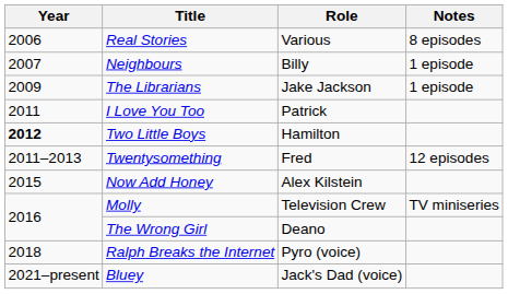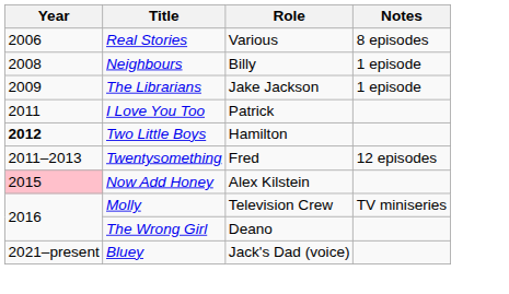Neighbours | Year: 2007 -> 2008
Now Add Honey | Year: no background -> pink background
- row: 2018 | Ralph Breaks the Internet | Pyro (voice)
